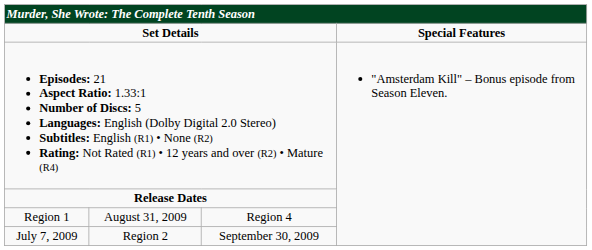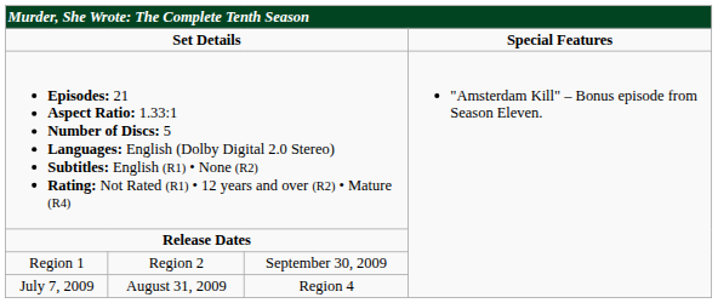Region 1 | column 2: August 31, 2009 -> Region 2
Region 1 | column 3: Region 4 -> September 30, 2009
July 7, 2009 | column 2: Region 2 -> August 31, 2009
July 7, 2009 | column 3: September 30, 2009 -> Region 4
